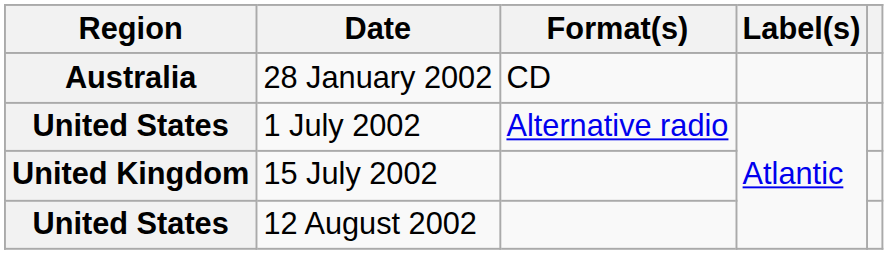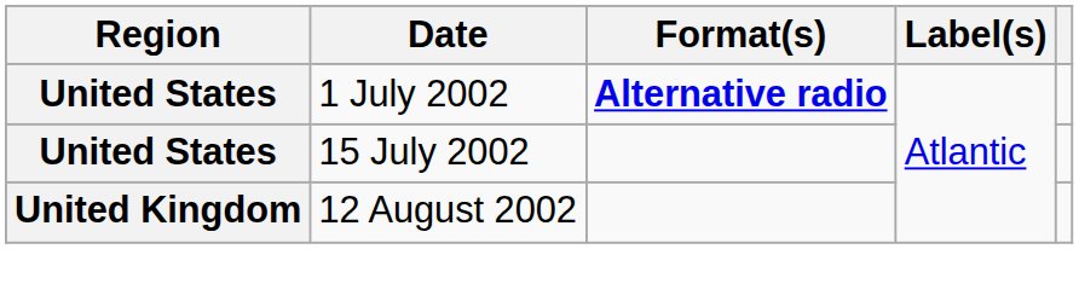- row: Australia | 28 January 2002 | CD
1 July 2002 | Format(s): normal -> bold
15 July 2002 | Region: United Kingdom -> United States
12 August 2002 | Region: United States -> United Kingdom
